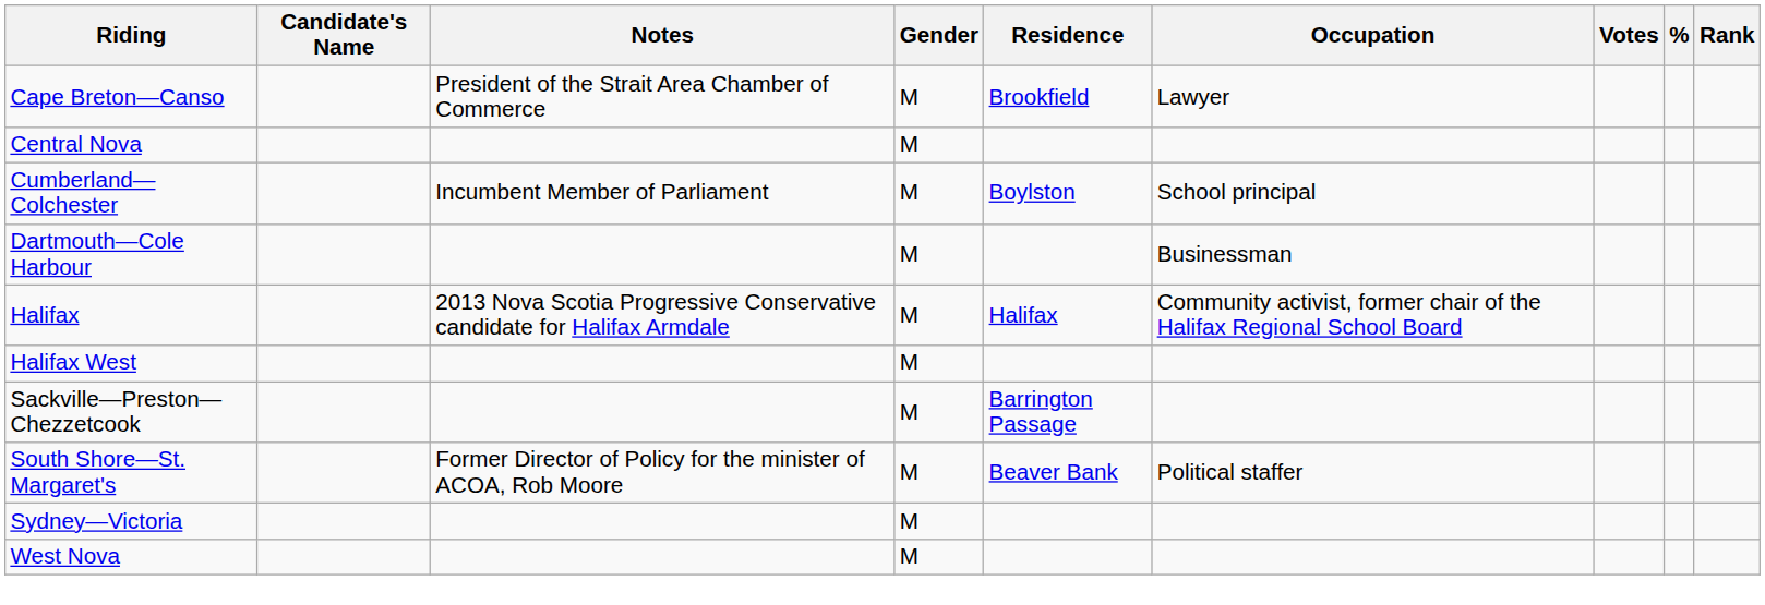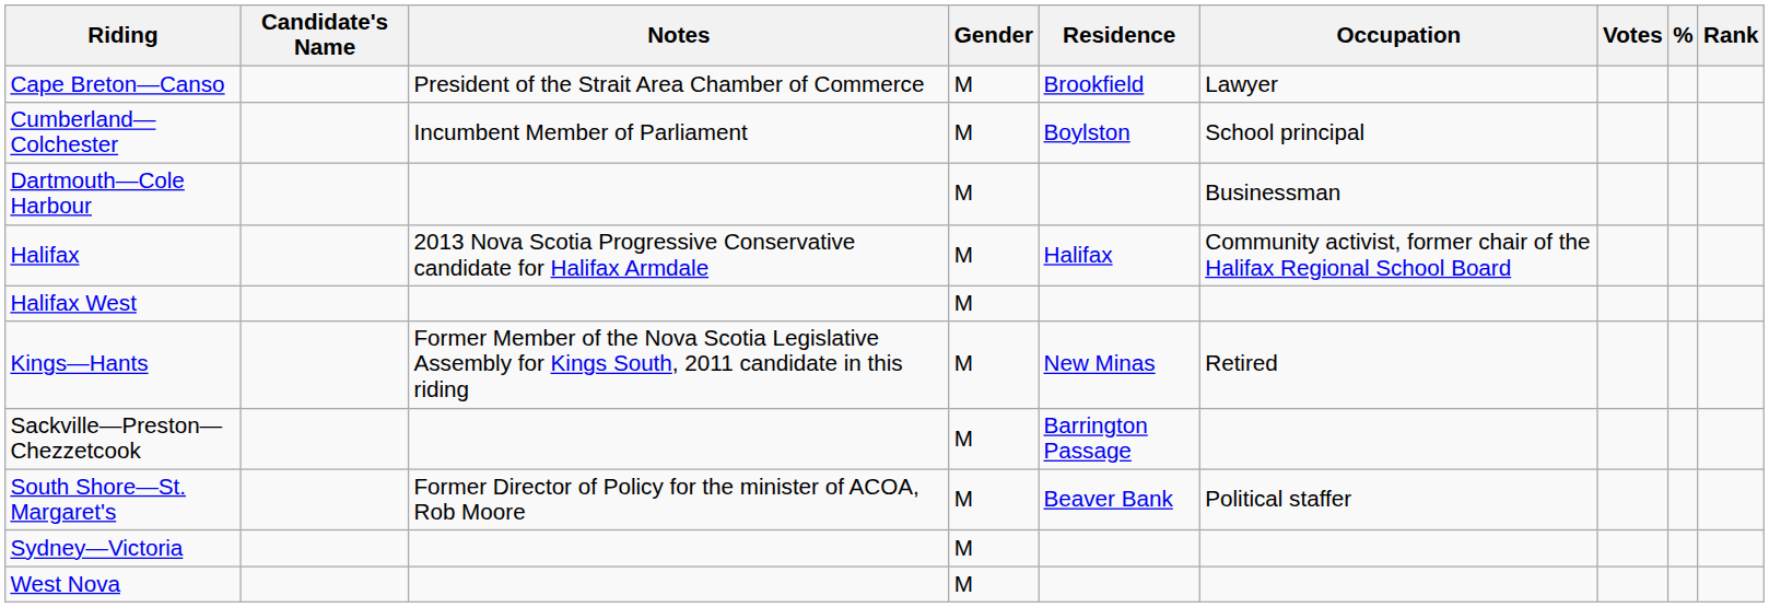- row: Central Nova | M
+ row: Kings—Hants | Former Member of the Nova Scotia Legislative Assembly for Kings South, 2011 candidate in this riding | M | New Minas | Retired
